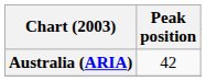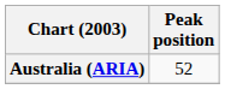Australia (ARIA) | Peak position: 42 -> 52
